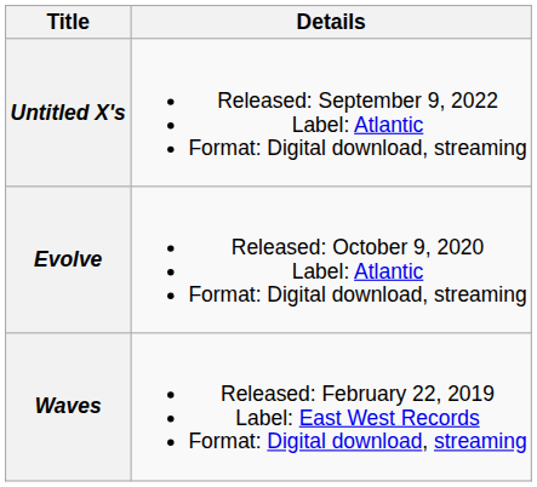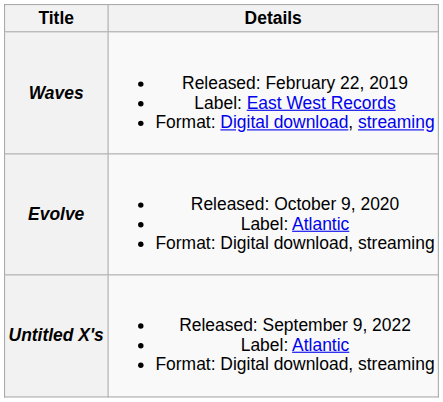rows swapped: Waves <-> Untitled X's
